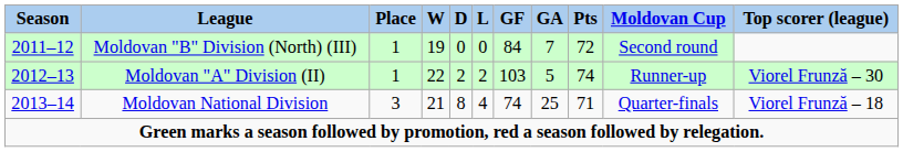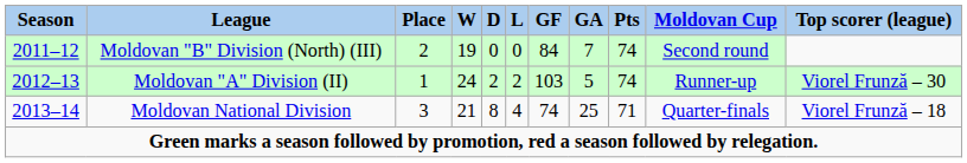Moldovan "B" Division (North) (III) | Place: 1 -> 2
Moldovan "B" Division (North) (III) | Pts: 72 -> 74
Moldovan "A" Division (II) | W: 22 -> 24
